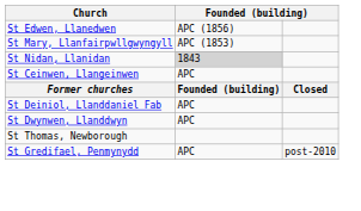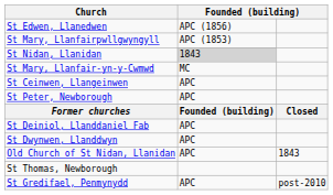+ row: St Mary, Llanfair-yn-y-Cwmwd | MC
+ row: St Peter, Newborough | APC
+ row: Old Church of St Nidan, Llanidan | APC | 1843
